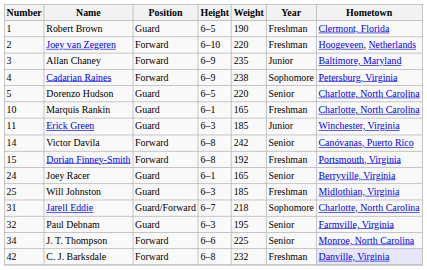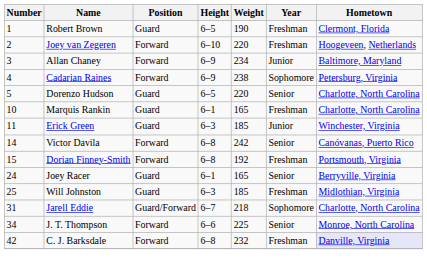Allan Chaney | Weight: 235 -> 234
- row: 32 | Paul Debnam | Guard | 6–3 | 195 | Senior | Farmville, Virginia
